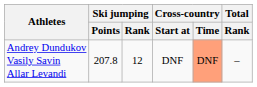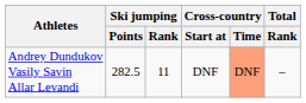Andrey Dundukov Vasily Savin Allar Levandi | Ski jumping / Points: 207.8 -> 282.5
Andrey Dundukov Vasily Savin Allar Levandi | Ski jumping / Rank: 12 -> 11
